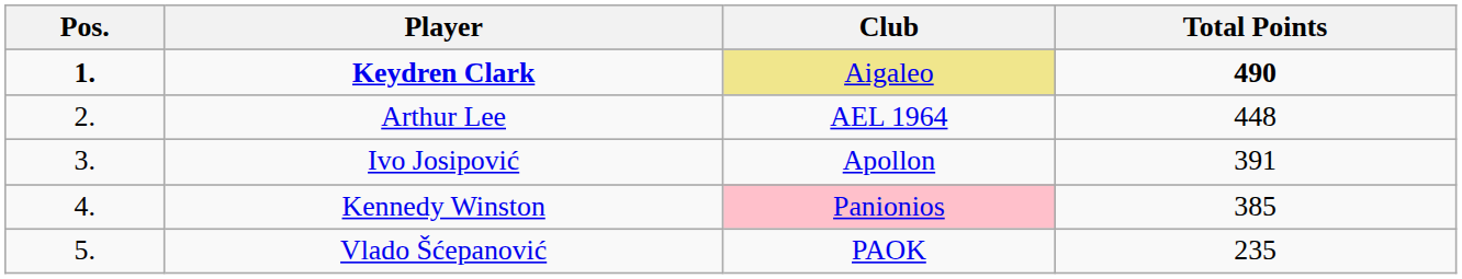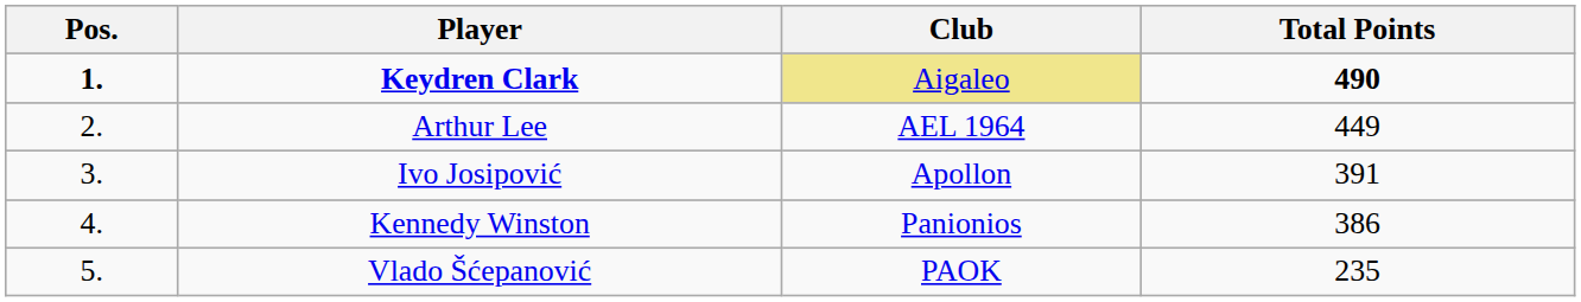Arthur Lee | Total Points: 448 -> 449
Kennedy Winston | Club: pink background -> no background
Kennedy Winston | Total Points: 385 -> 386
